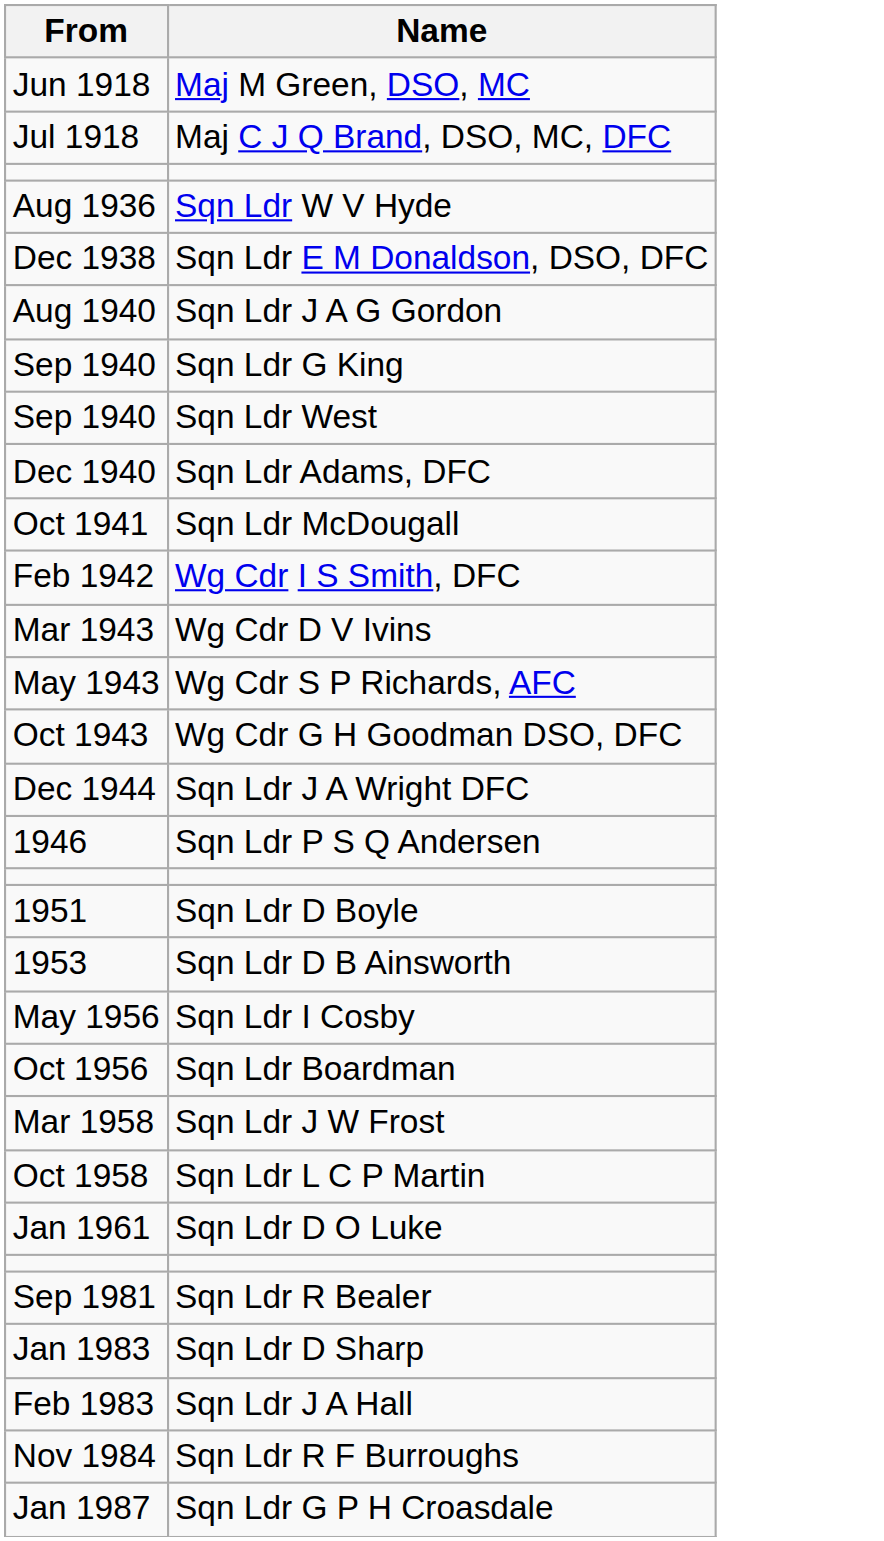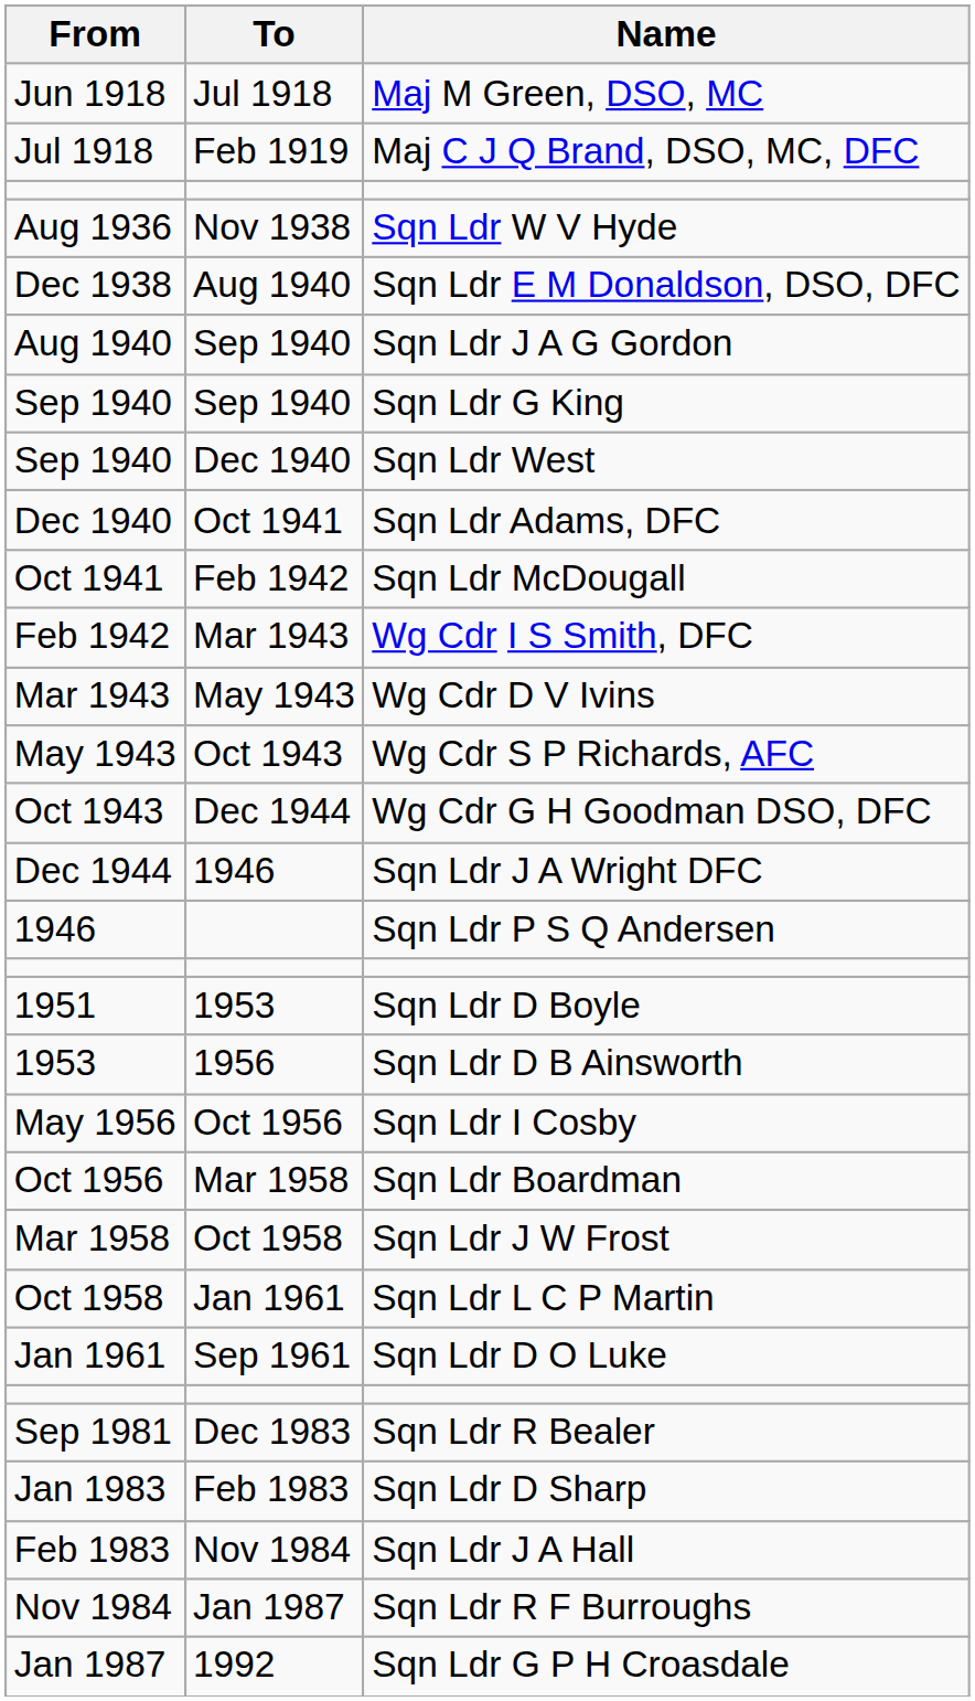+ column: To | Jul 1918 | Feb 1919 | Nov 1938 | Aug 1940 | Sep 1940 | Sep 1940 | Dec 1940 | Oct 1941 | Feb 1942 | Mar 1943 | May 1943 | Oct 1943 | Dec 1944 | 1946 | 1953 | 1956 | Oct 1956 | Mar 1958 | Oct 1958 | Jan 1961 | Sep 1961 | Dec 1983 | Feb 1983 | Nov 1984 | Jan 1987 | 1992
